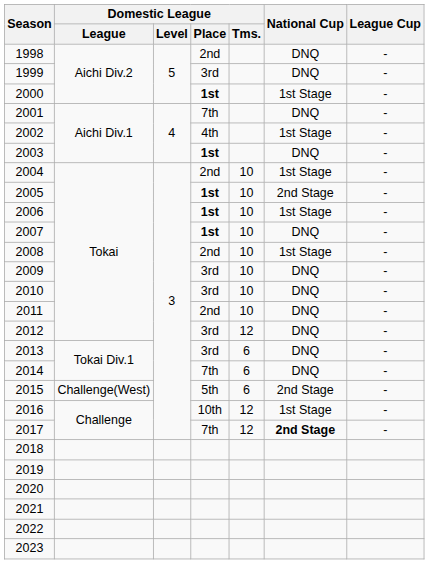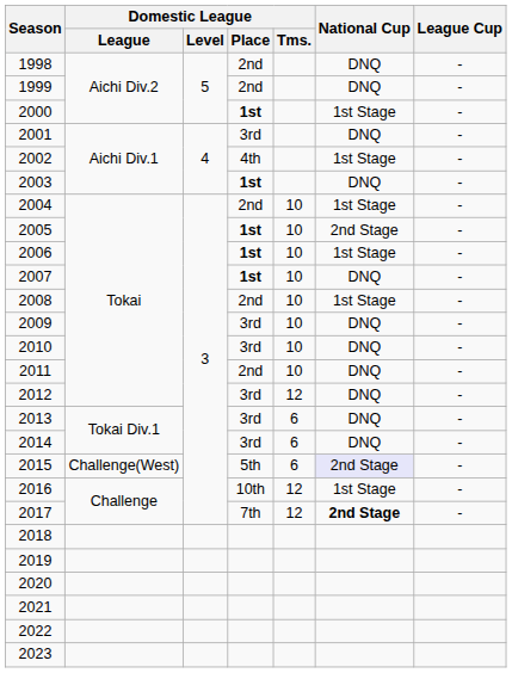1999 | Domestic League / Place: 3rd -> 2nd
2001 | Domestic League / Place: 7th -> 3rd
2014 | Domestic League / Place: 7th -> 3rd
2015 | National Cup: no background -> lavender background
